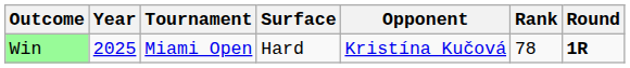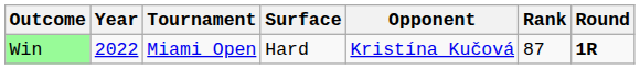Win | Year: 2025 -> 2022
Win | Rank: 78 -> 87
